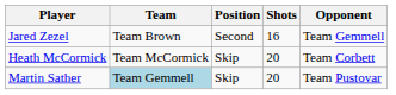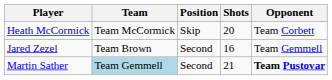rows swapped: Jared Zezel <-> Heath McCormick
Martin Sather | Position: Skip -> Second
Martin Sather | Shots: 20 -> 21
Martin Sather | Opponent: normal -> bold
